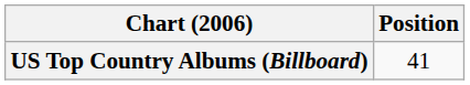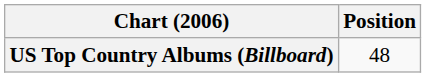US Top Country Albums (Billboard) | Position: 41 -> 48
